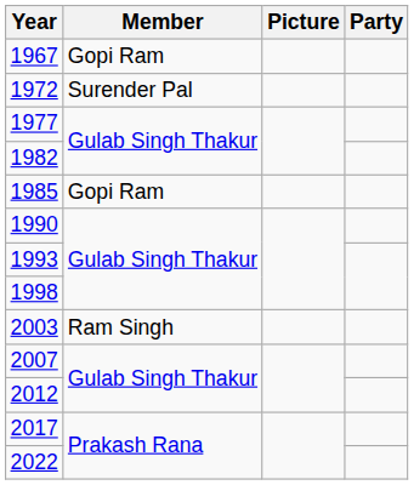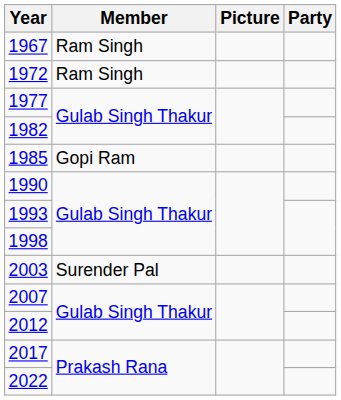1967 | Member: Gopi Ram -> Ram Singh
1972 | Member: Surender Pal -> Ram Singh
2003 | Member: Ram Singh -> Surender Pal
